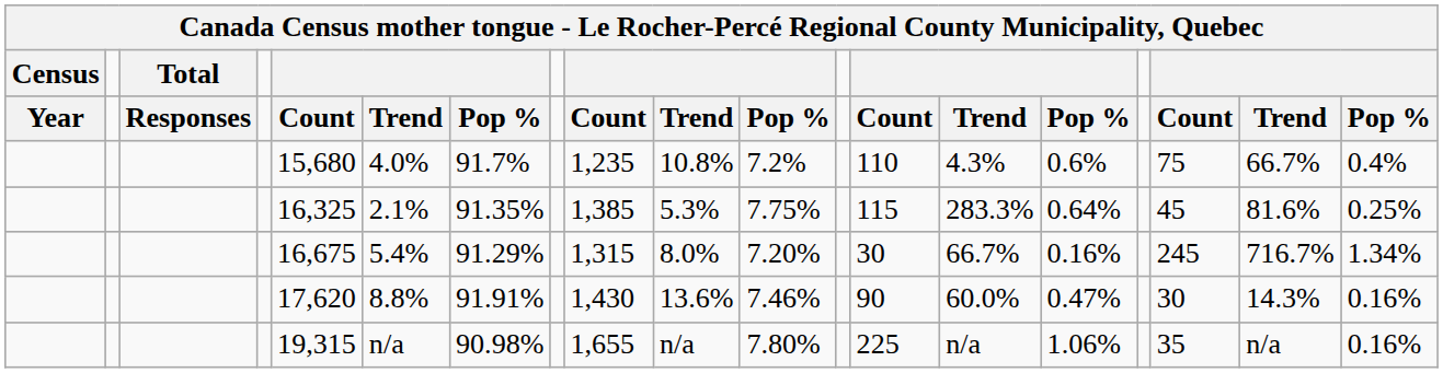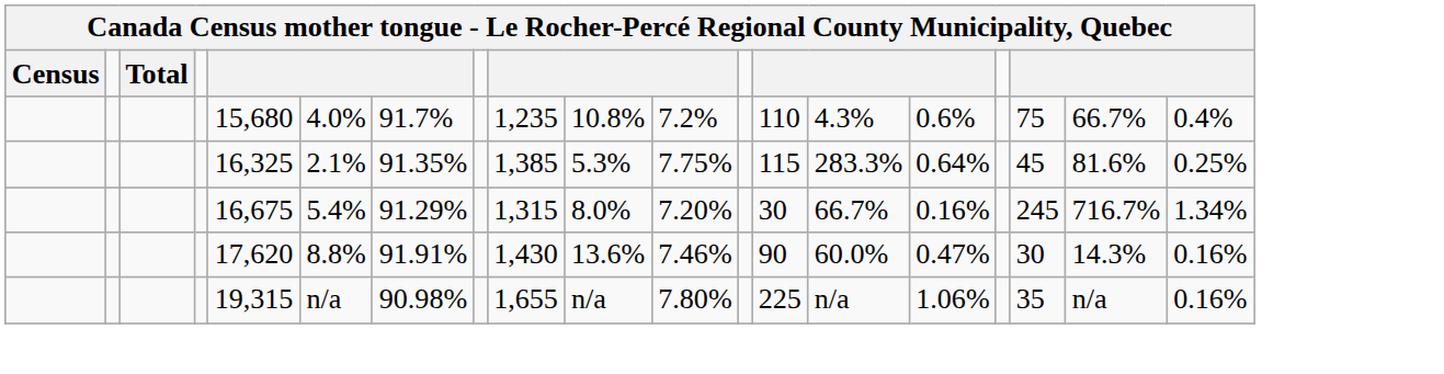- row: Year | Responses | Count | Trend | Pop % | Count | Trend | Pop % | Count | Trend | Pop % | Count | Trend | Pop %
